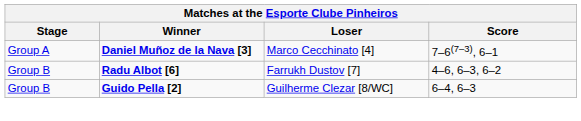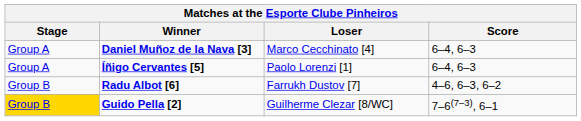Daniel Muñoz de la Nava [3] | Score: 7–6(7–3), 6–1 -> 6–4, 6–3
+ row: Group A | Íñigo Cervantes [5] | Paolo Lorenzi [1] | 6–4, 6–3
Guido Pella [2] | Stage: no background -> gold background
Guido Pella [2] | Score: 6–4, 6–3 -> 7–6(7–3), 6–1
